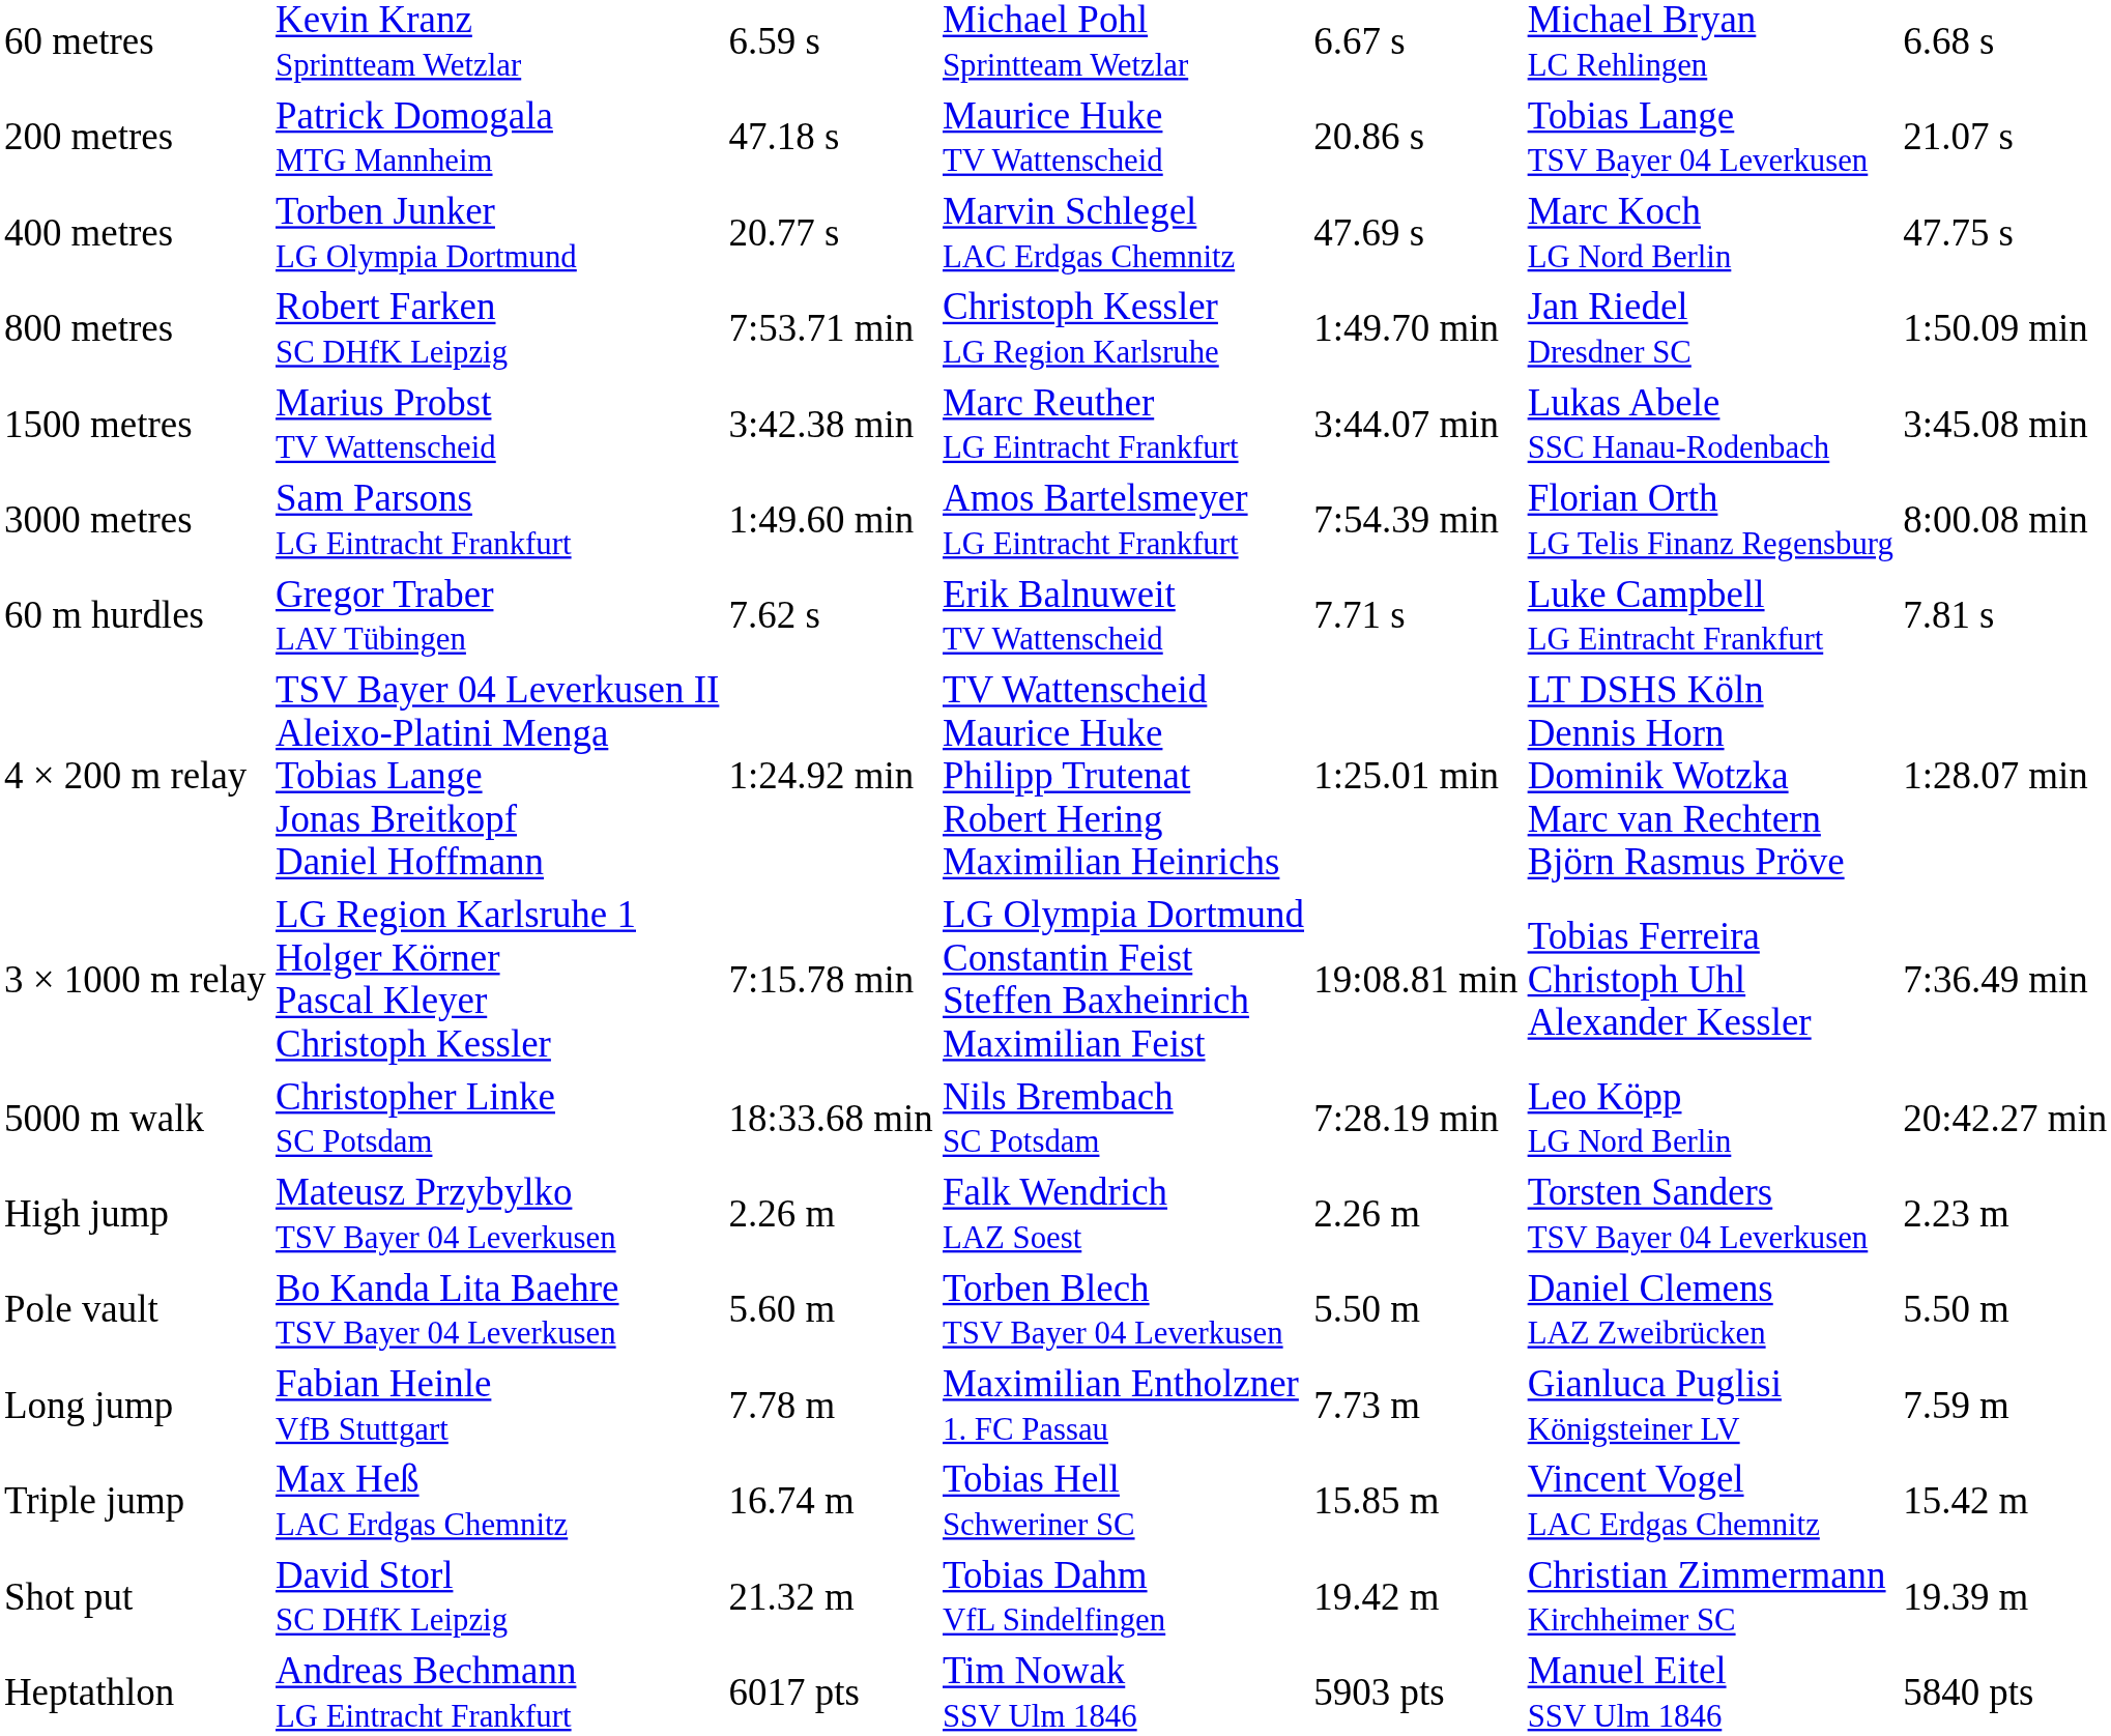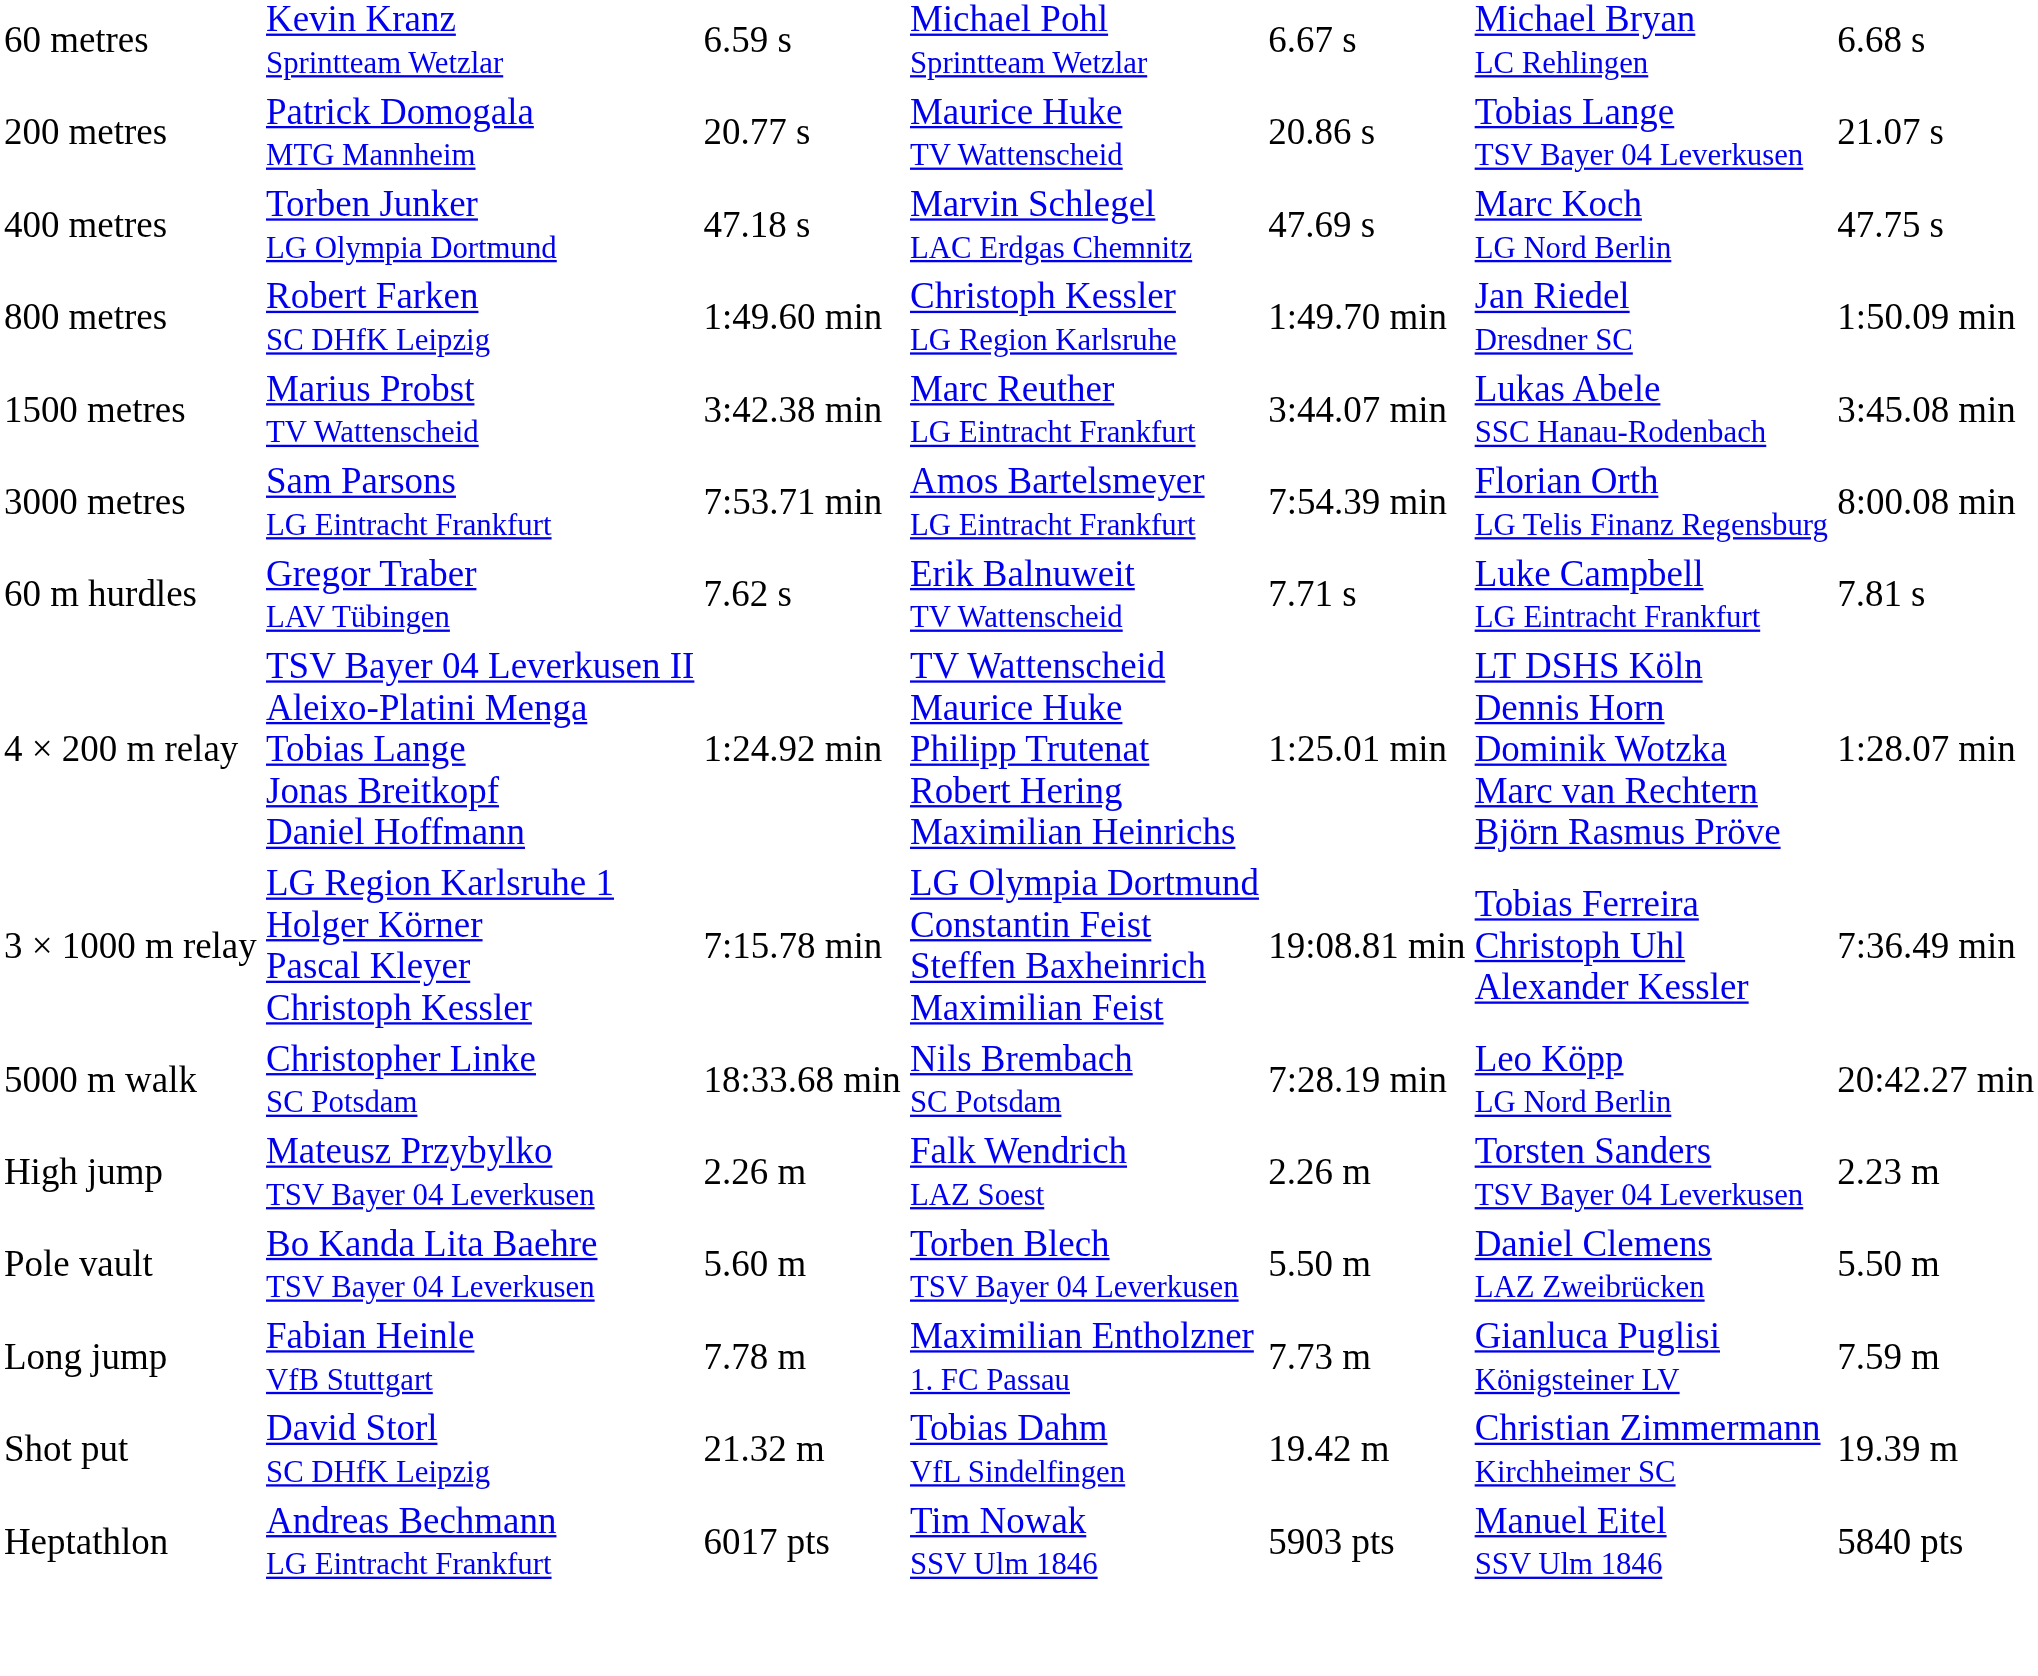200 metres | column 3: 47.18 s -> 20.77 s
400 metres | column 3: 20.77 s -> 47.18 s
800 metres | column 3: 7:53.71 min -> 1:49.60 min
3000 metres | column 3: 1:49.60 min -> 7:53.71 min
- row: Triple jump | Max Heß LAC Erdgas Chemnitz | 16.74 m | Tobias Hell Schweriner SC | 15.85 m | Vincent Vogel LAC Erdgas Chemnitz | 15.42 m
